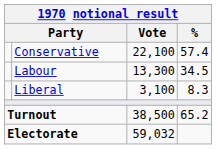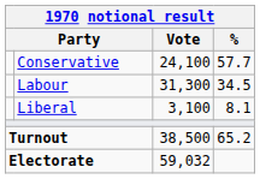Conservative | Vote: 22,100 -> 24,100
Conservative | %: 57.4 -> 57.7
Labour | Vote: 13,300 -> 31,300
Liberal | %: 8.3 -> 8.1
